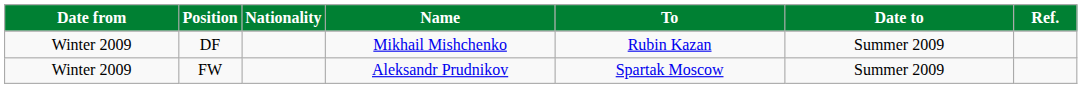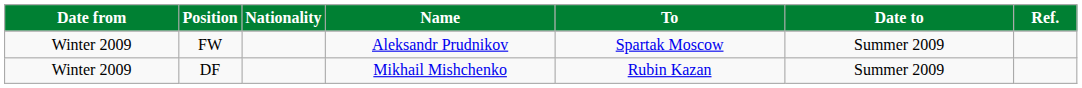rows swapped: DF <-> FW
